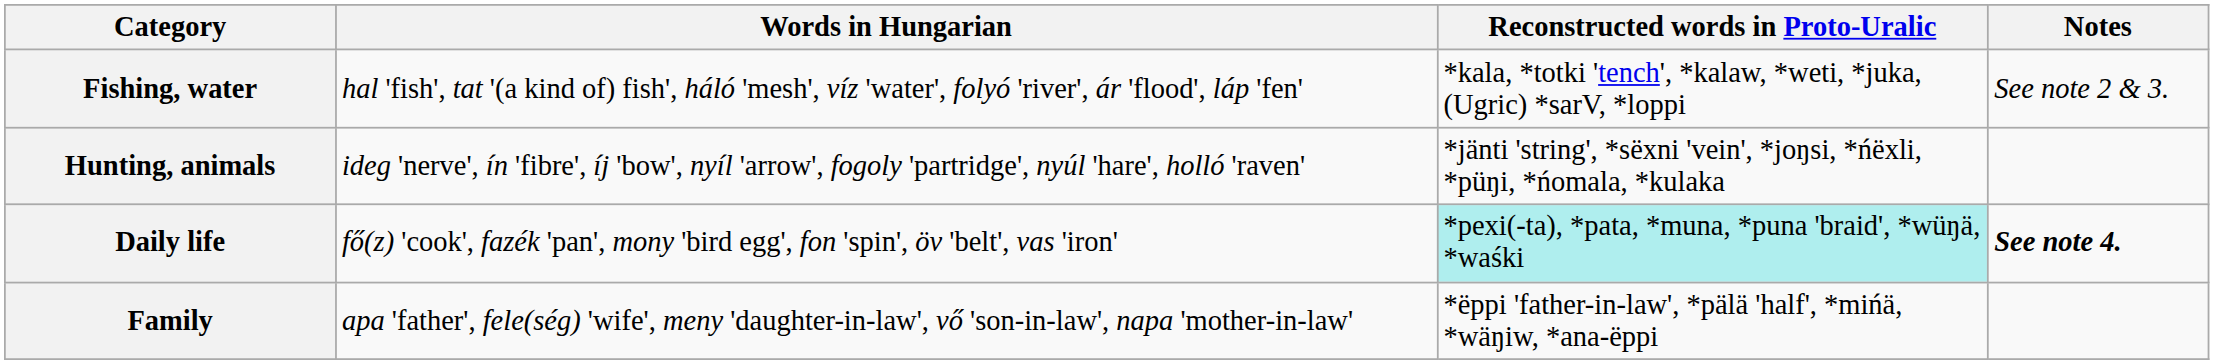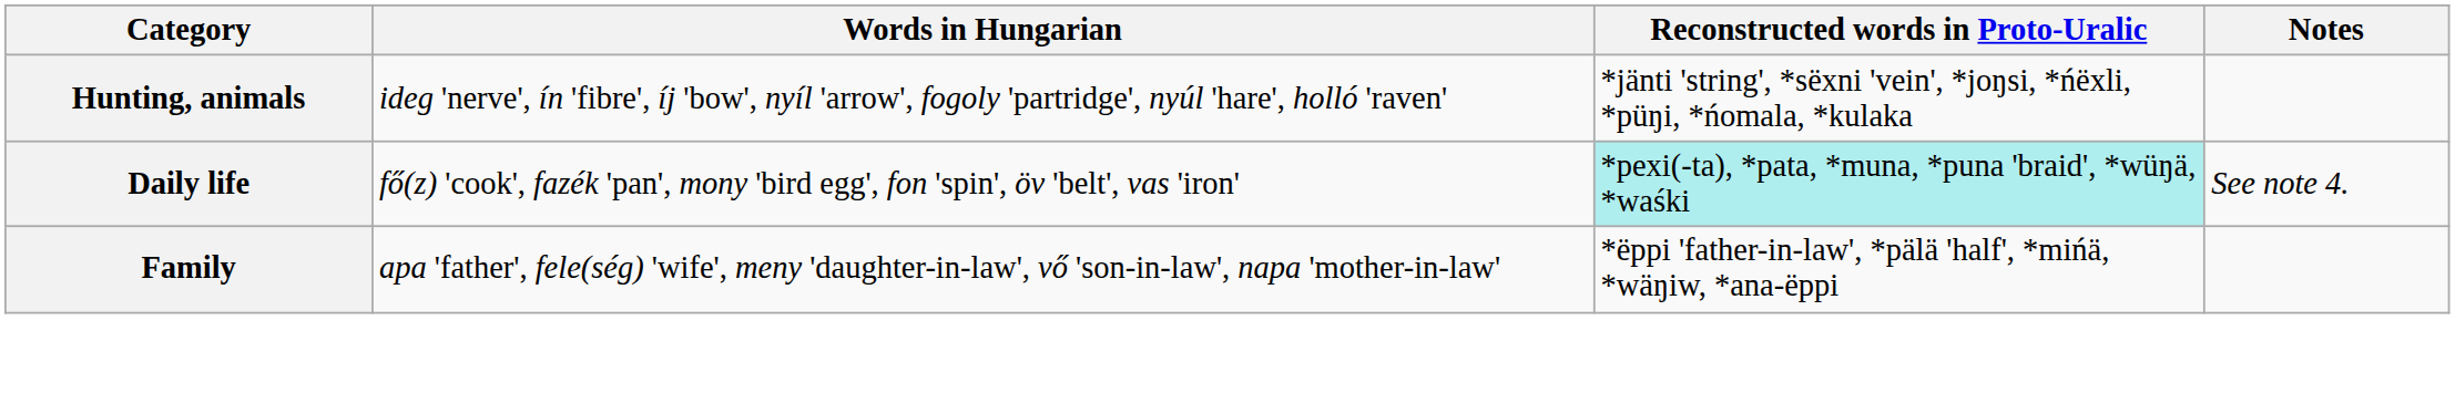- row: Fishing, water | hal 'fish', tat '(a kind of) fish', háló 'mesh', víz 'water', folyó 'river', ár 'flood', láp 'fen' | *kala, *totki 'tench', *kalaw, *weti, *juka, (Ugric) *sarV, *loppi | See note 2 & 3.
Daily life | Notes: bold -> normal
